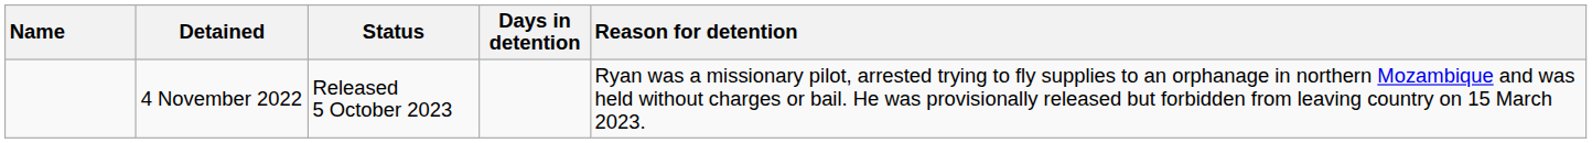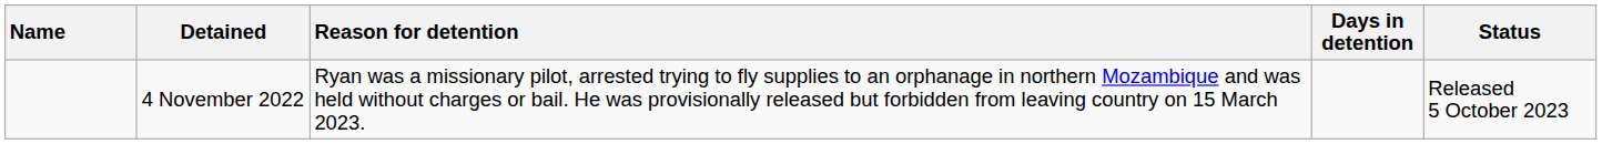columns swapped: Status <-> Reason for detention
